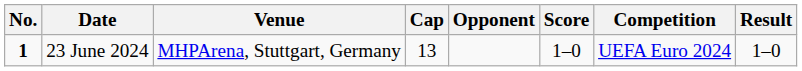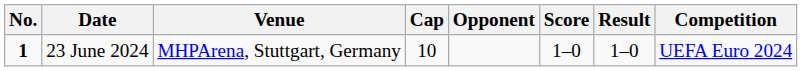columns swapped: Result <-> Competition
23 June 2024 | Cap: 13 -> 10
